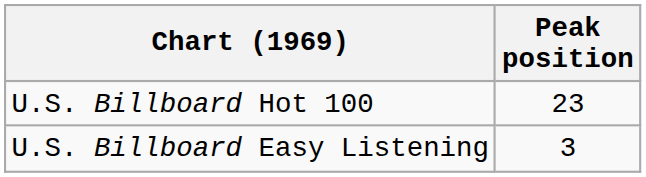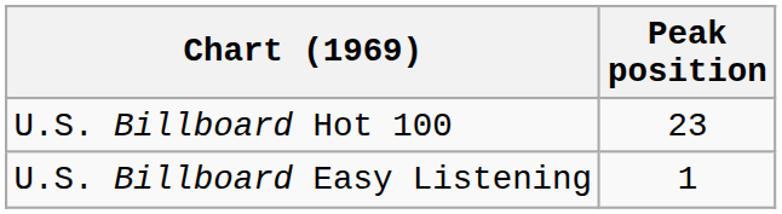U.S. Billboard Easy Listening | Peak position: 3 -> 1
